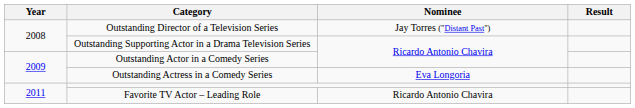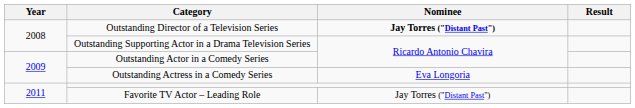Outstanding Director of a Television Series | Nominee: normal -> bold
Favorite TV Actor – Leading Role | Nominee: Ricardo Antonio Chavira -> Jay Torres ("Distant Past")
